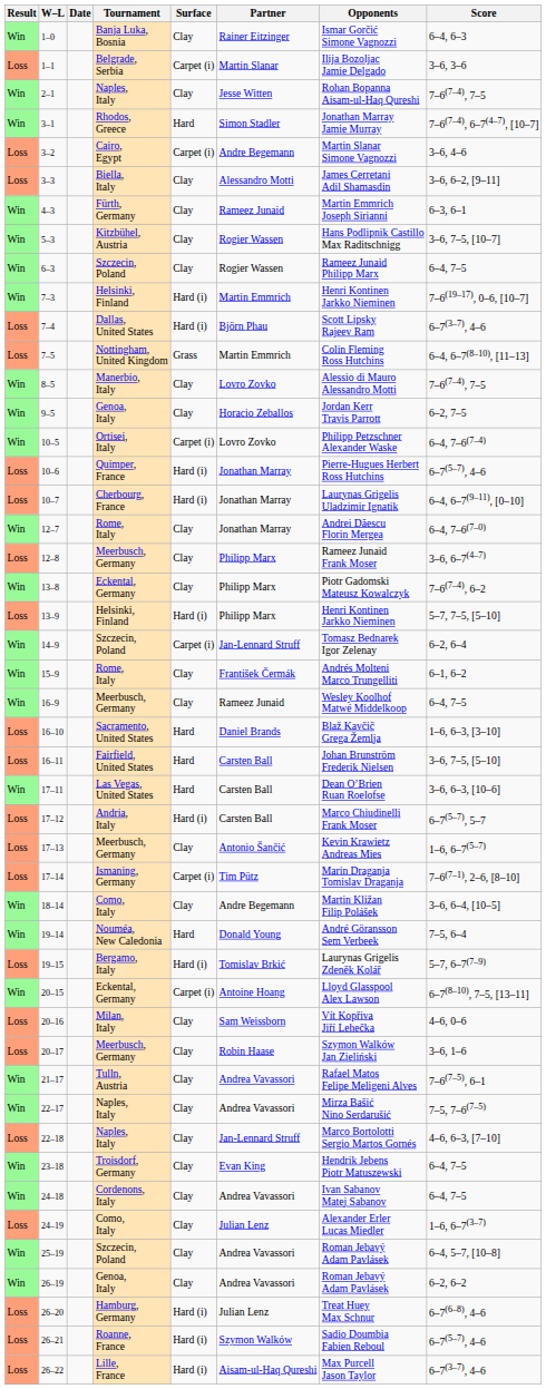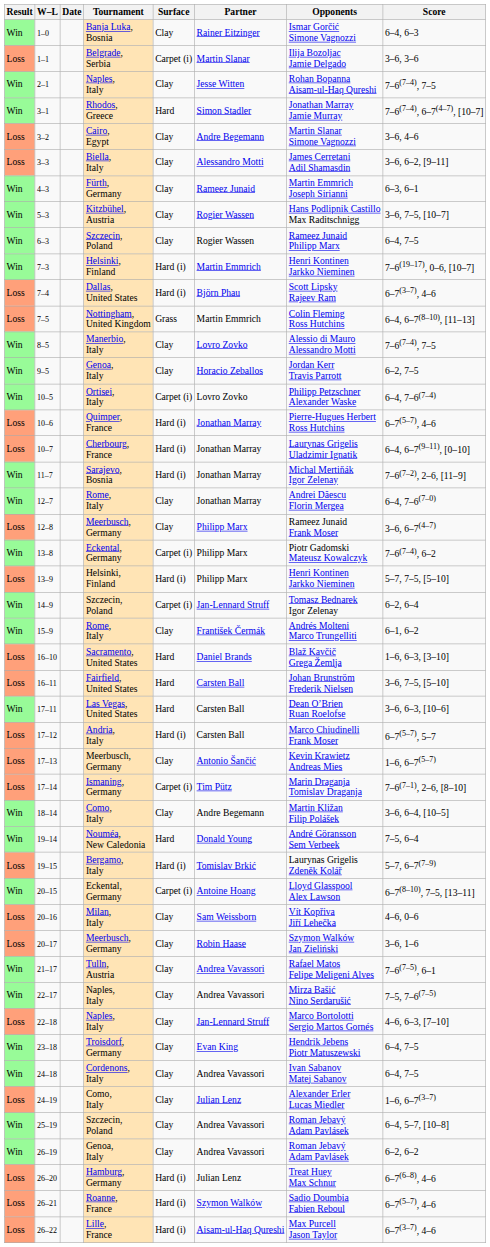3–2 | Surface: Carpet (i) -> Clay
+ row: Win | 11–7 | Sarajevo, Bosnia | Hard (i) | Jonathan Marray | Michal Mertiňák Igor Zelenay | 7–6(7–2), 2–6, [11–9]
13–8 | Surface: Clay -> Carpet (i)
- row: Win | 16–9 | Meerbusch, Germany | Clay | Rameez Junaid | Wesley Koolhof Matwé Middelkoop | 6–4, 7–5
